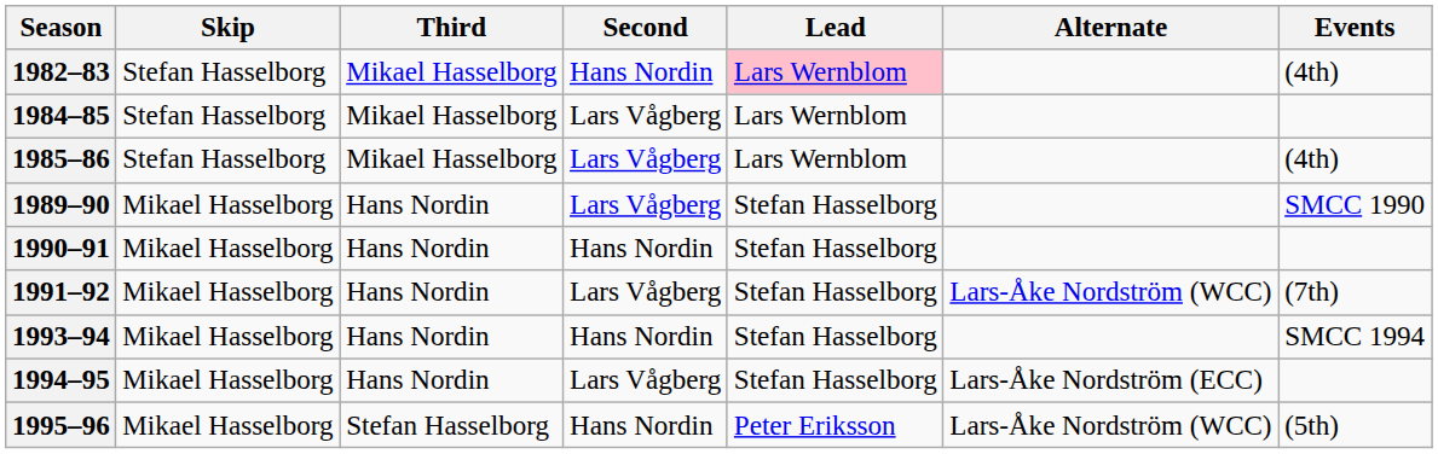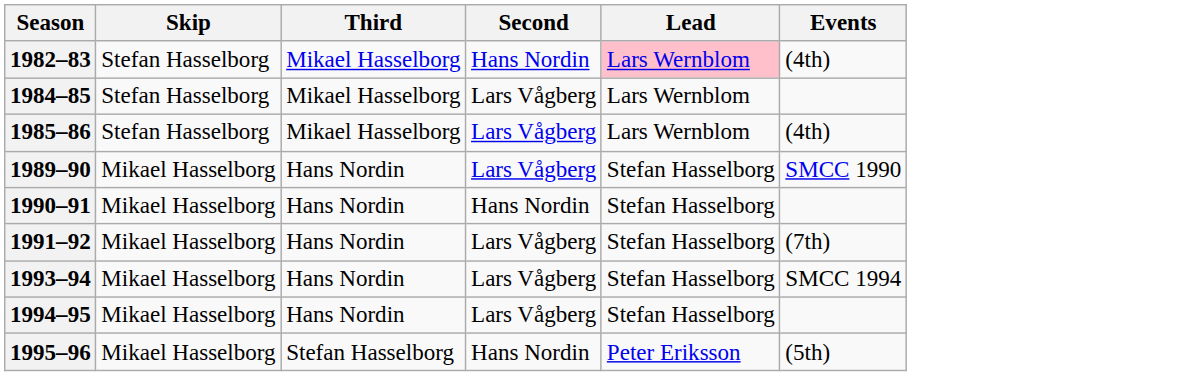- column: Alternate | Lars-Åke Nordström (WCC) | Lars-Åke Nordström (ECC) | Lars-Åke Nordström (WCC)
1993–94 | Second: Hans Nordin -> Lars Vågberg
